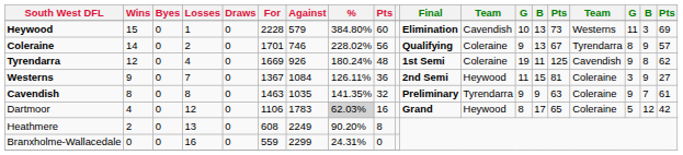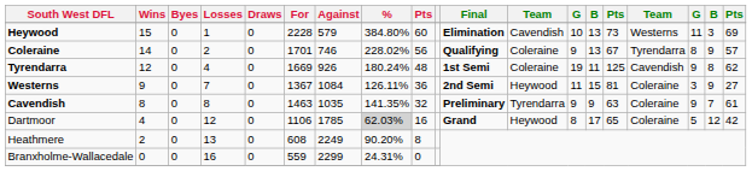Dartmoor | Against: 1783 -> 1785
